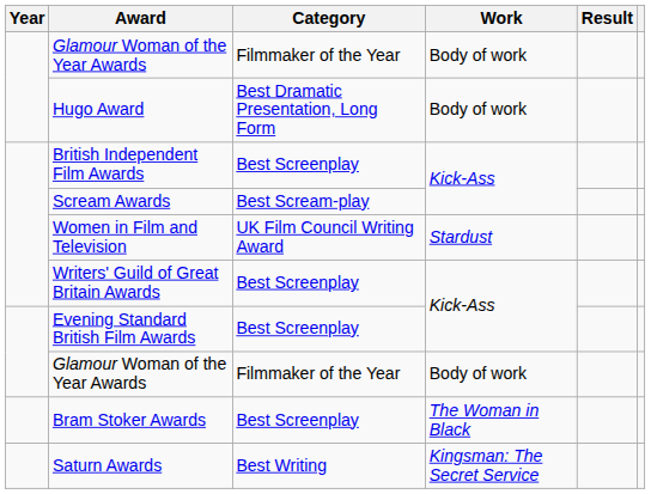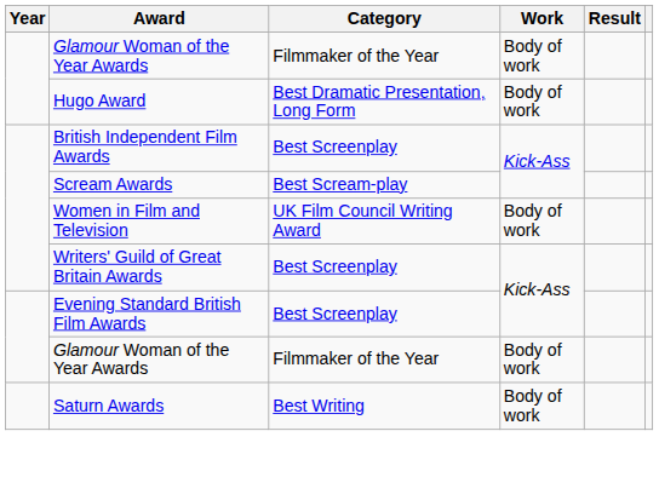Women in Film and Television | Work: Stardust -> Body of work
- row: Bram Stoker Awards | Best Screenplay | The Woman in Black
Saturn Awards | Work: Kingsman: The Secret Service -> Body of work
